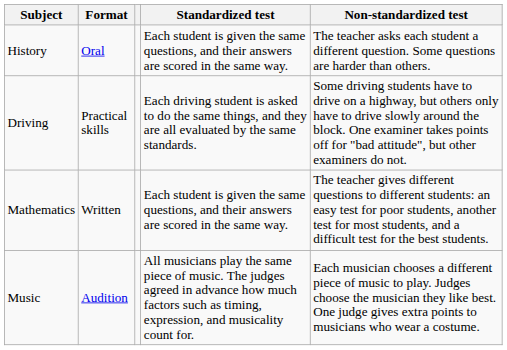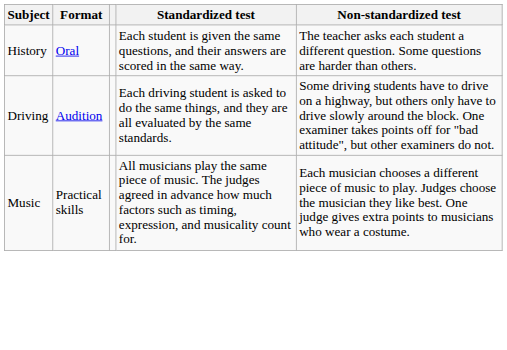Driving | Format: Practical skills -> Audition
- row: Mathematics | Written | Each student is given the same questions, and their answers are scored in the same way. | The teacher gives different questions to different students: an easy test for poor students, another test for most students, and a difficult test for the best students.
Music | Format: Audition -> Practical skills
